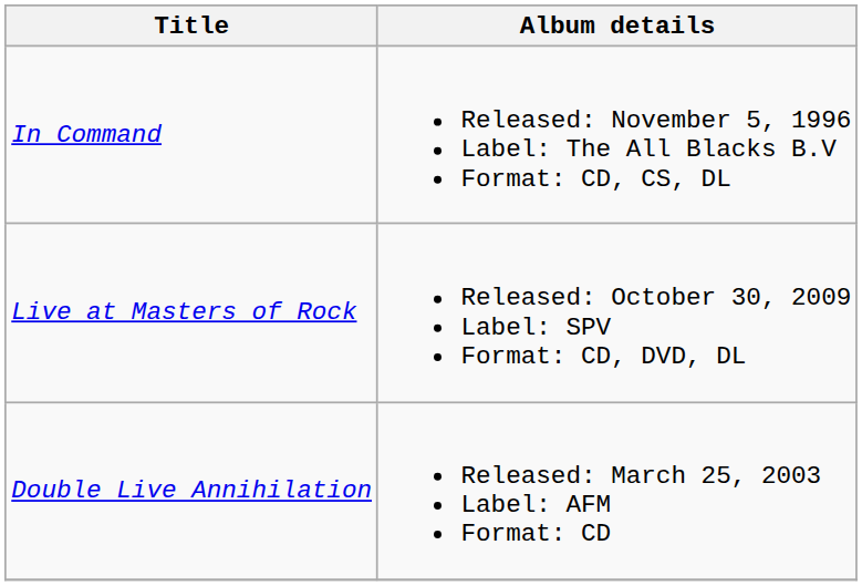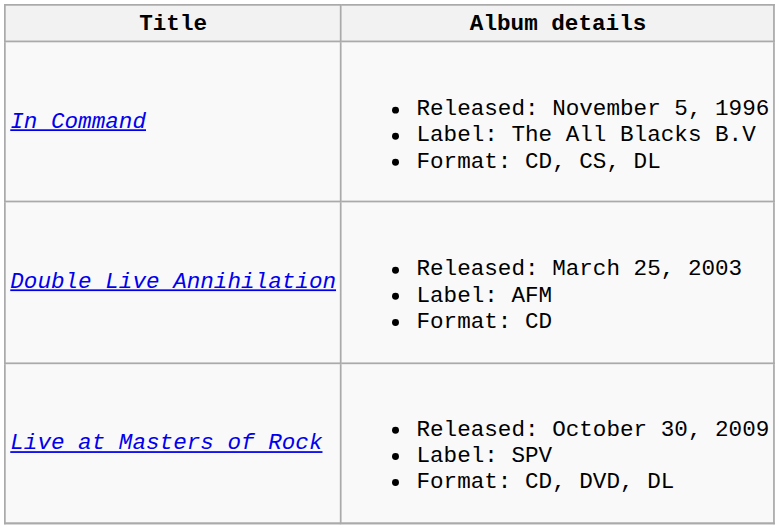rows swapped: Double Live Annihilation <-> Live at Masters of Rock
